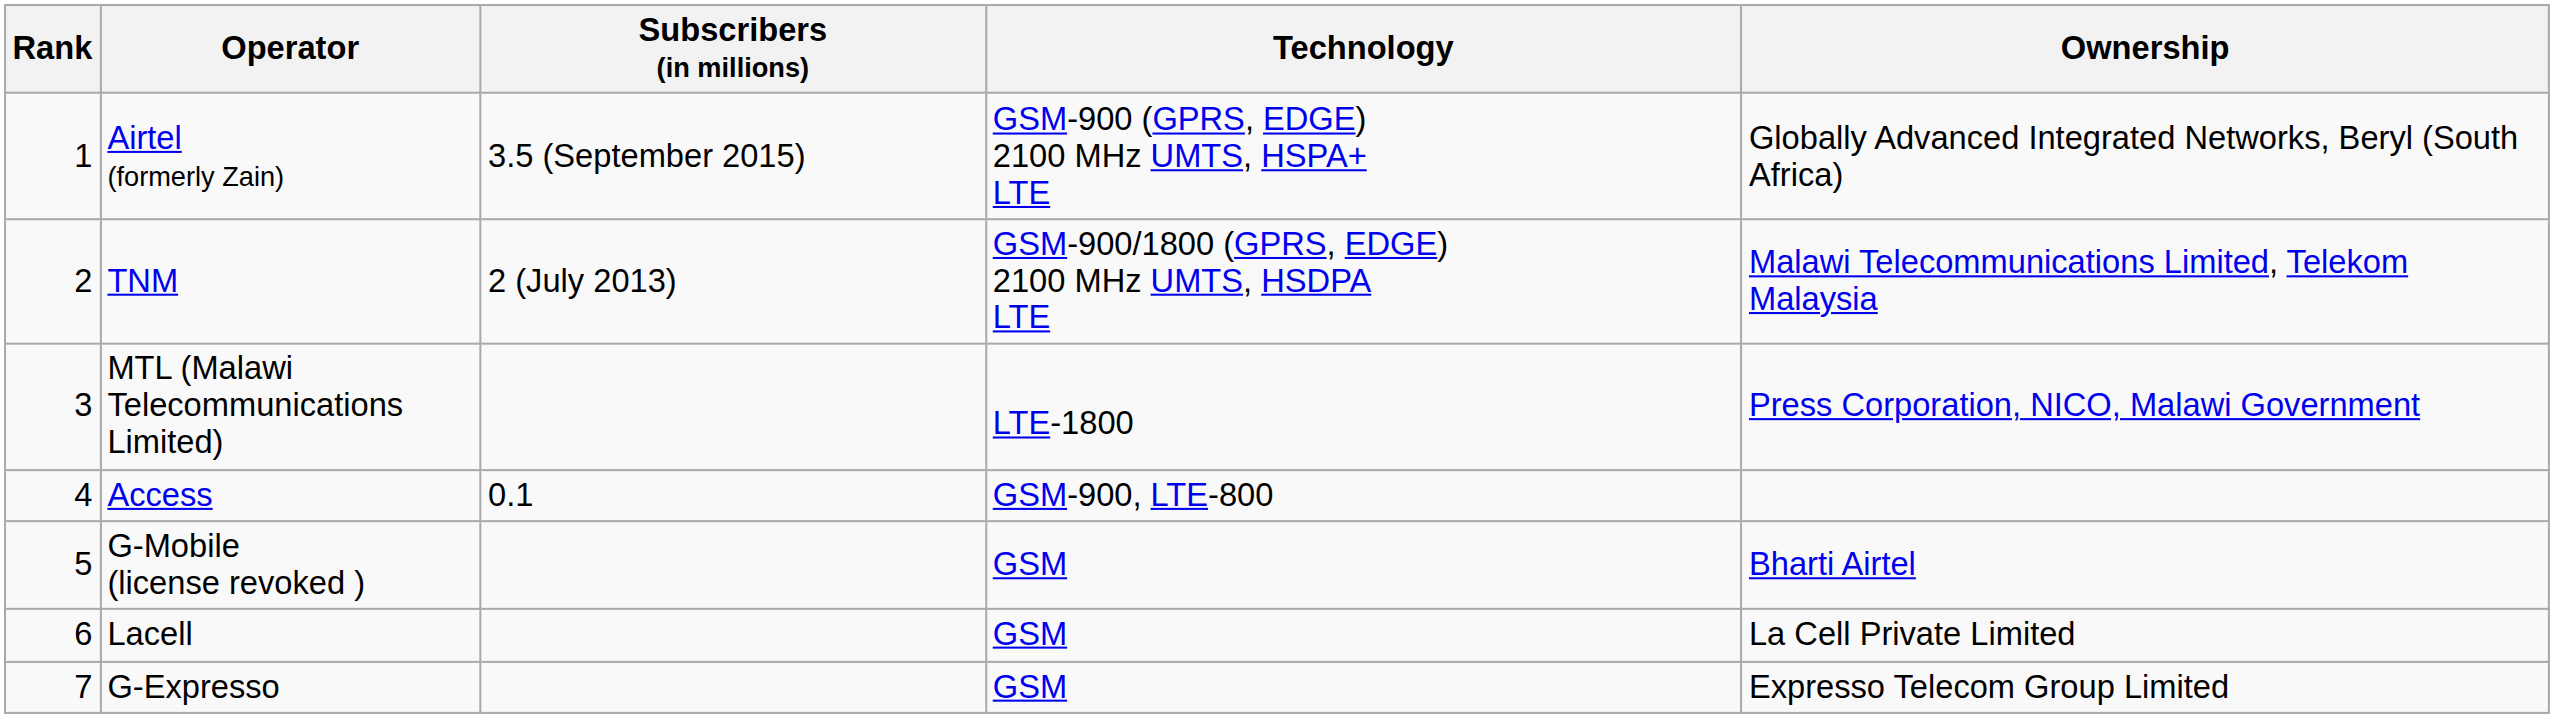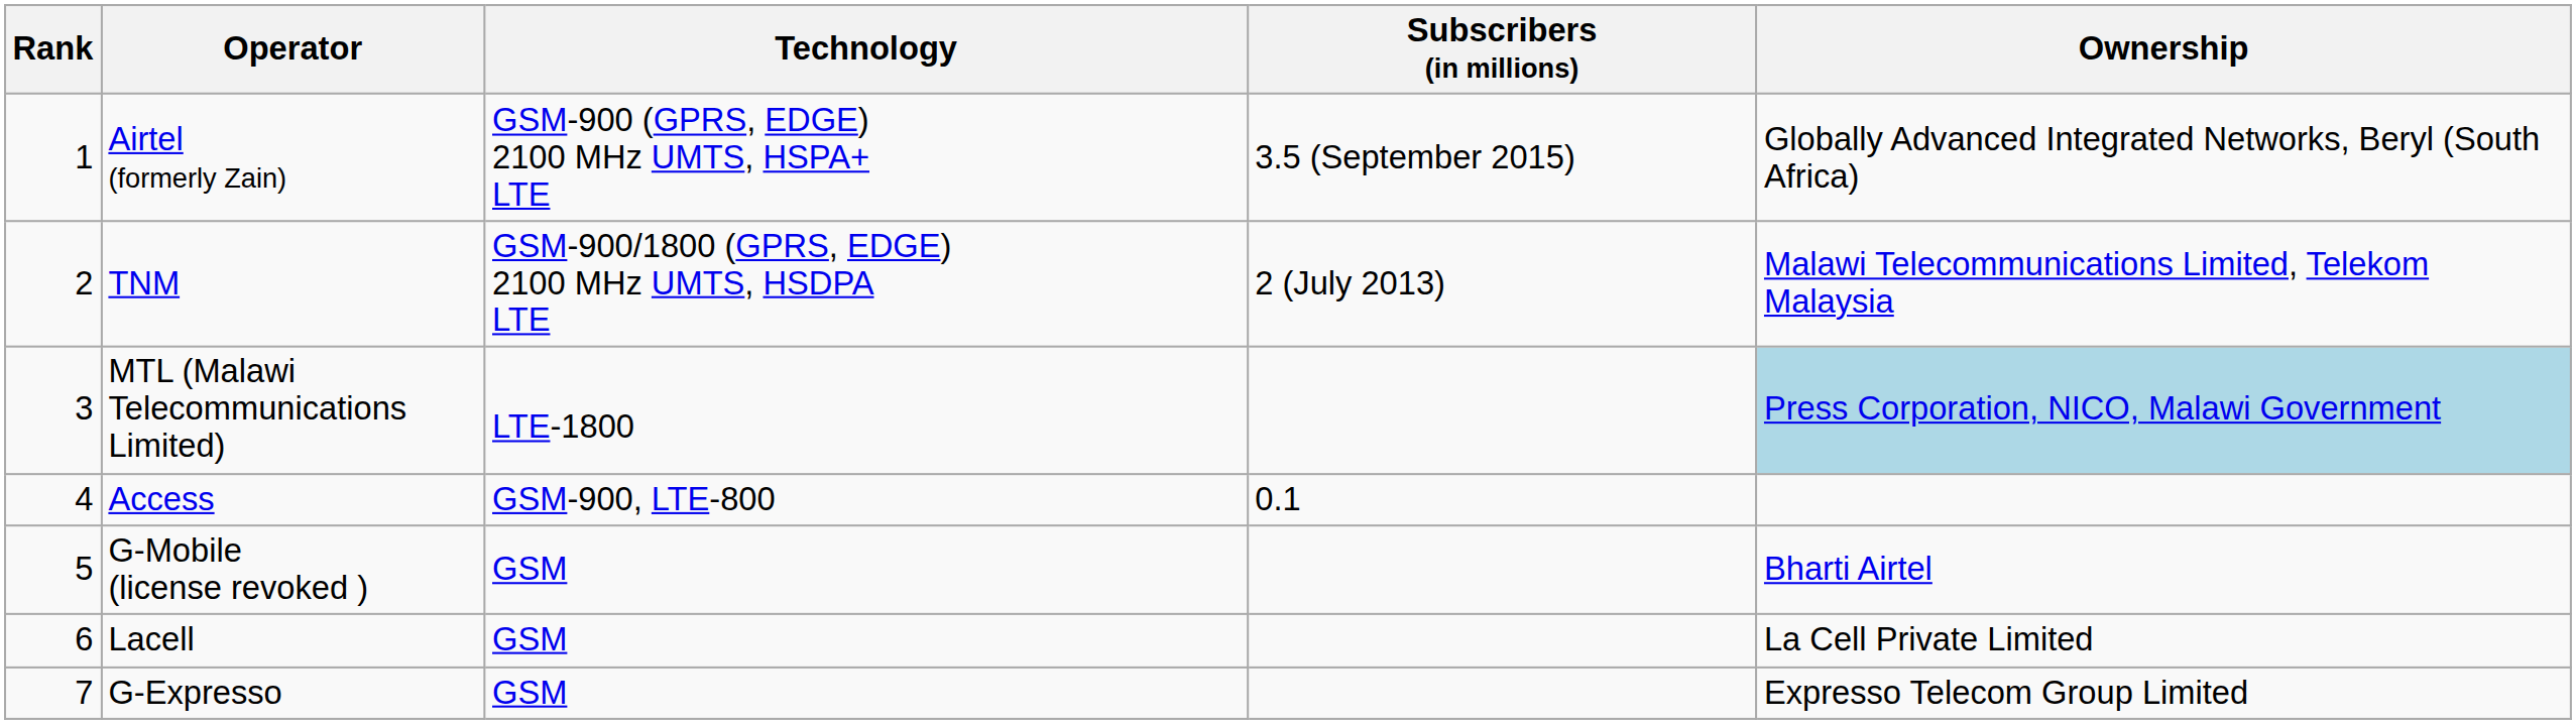columns swapped: Technology <-> Subscribers (in millions)
MTL (Malawi Telecommunications Limited) | Ownership: no background -> lightblue background
